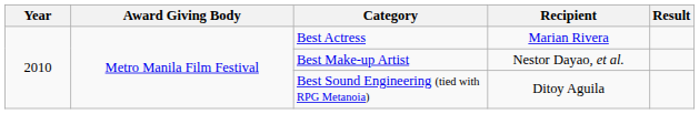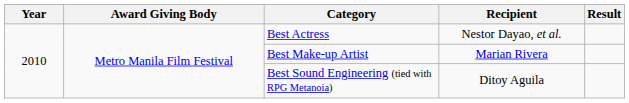Best Actress | Recipient: Marian Rivera -> Nestor Dayao, et al.
Best Make-up Artist | Recipient: Nestor Dayao, et al. -> Marian Rivera
